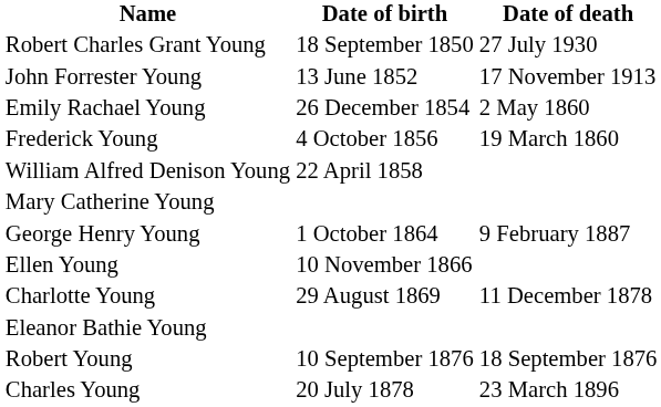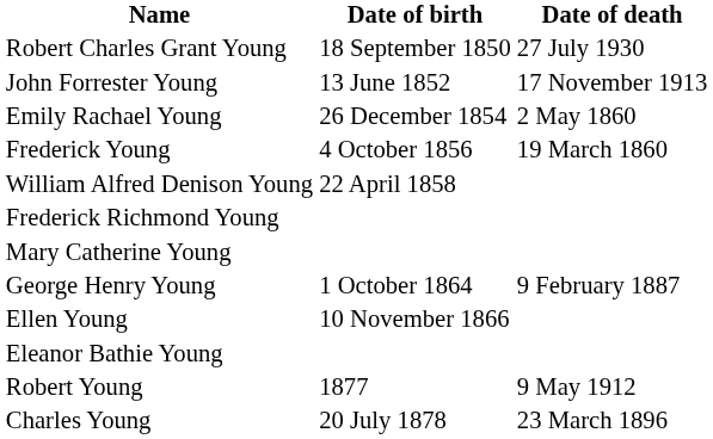+ row: Frederick Richmond Young
- row: Charlotte Young | 29 August 1869 | 11 December 1878
- row: Robert Young | 10 September 1876 | 18 September 1876
+ row: Robert Young | 1877 | 9 May 1912
